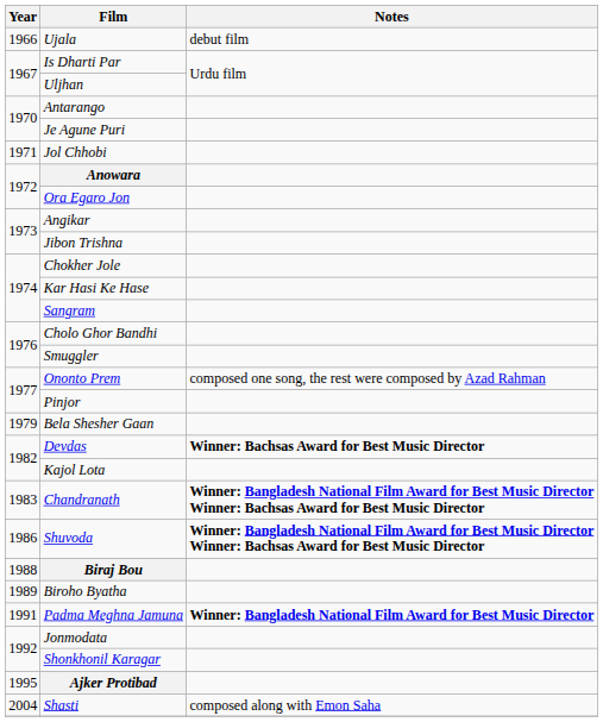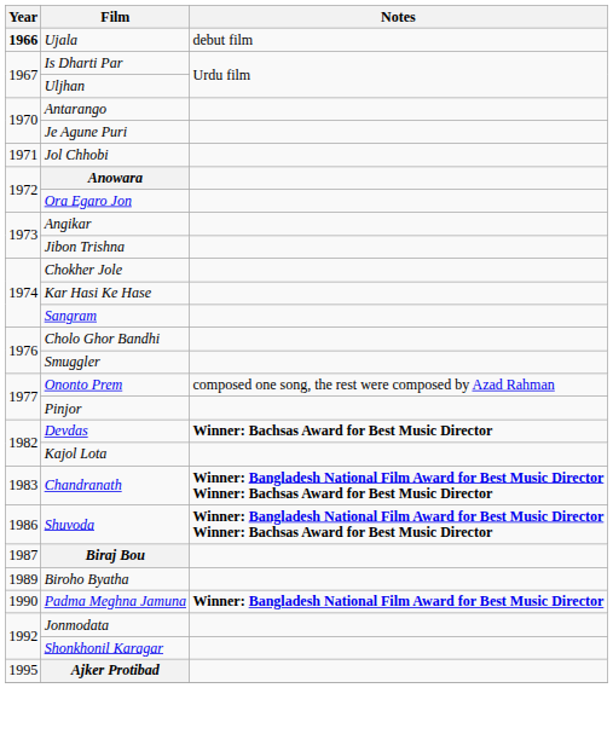Ujala | Year: normal -> bold
- row: 1979 | Bela Shesher Gaan
Biraj Bou | Year: 1988 -> 1987
Padma Meghna Jamuna | Year: 1991 -> 1990
- row: 2004 | Shasti | composed along with Emon Saha
